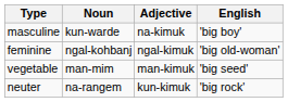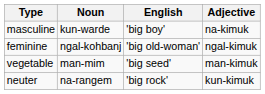columns swapped: Adjective <-> English
